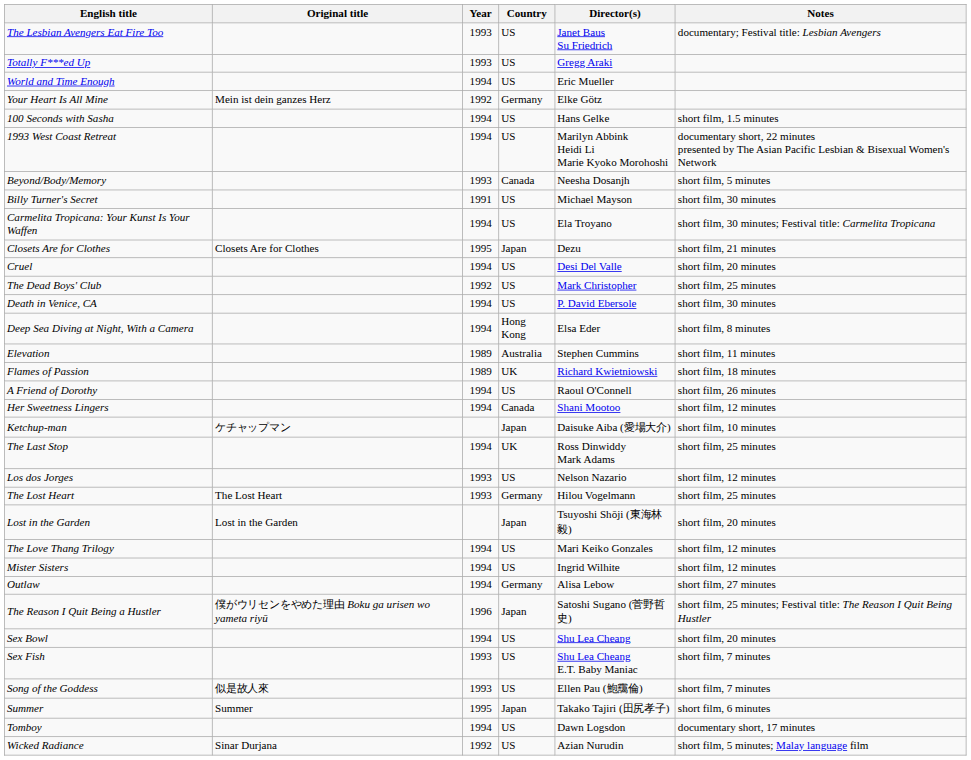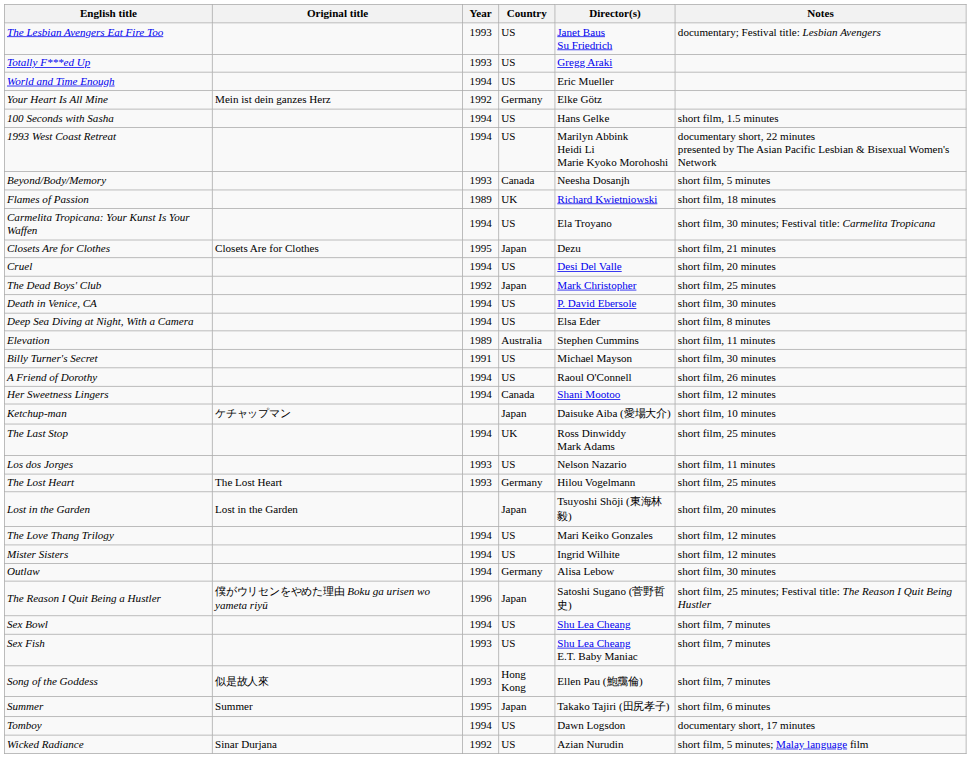rows swapped: Billy Turner's Secret <-> Flames of Passion
The Dead Boys' Club | Country: US -> Japan
Deep Sea Diving at Night, With a Camera | Country: Hong Kong -> US
Los dos Jorges | Notes: short film, 12 minutes -> short film, 11 minutes
Outlaw | Notes: short film, 27 minutes -> short film, 30 minutes
Sex Bowl | Notes: short film, 20 minutes -> short film, 7 minutes
Song of the Goddess | Country: US -> Hong Kong
